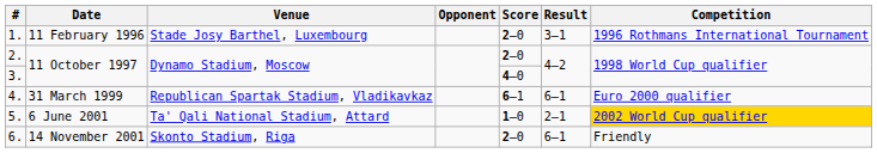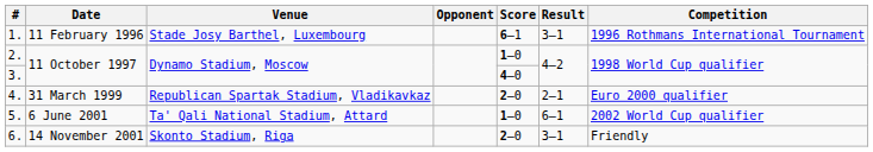1. | Score: 2–0 -> 6–1
2. | Score: 2–0 -> 1–0
4. | Score: 6–1 -> 2–0
4. | Result: 6–1 -> 2–1
5. | Result: 2–1 -> 6–1
5. | Competition: gold background -> no background
6. | Result: 6–1 -> 3–1
